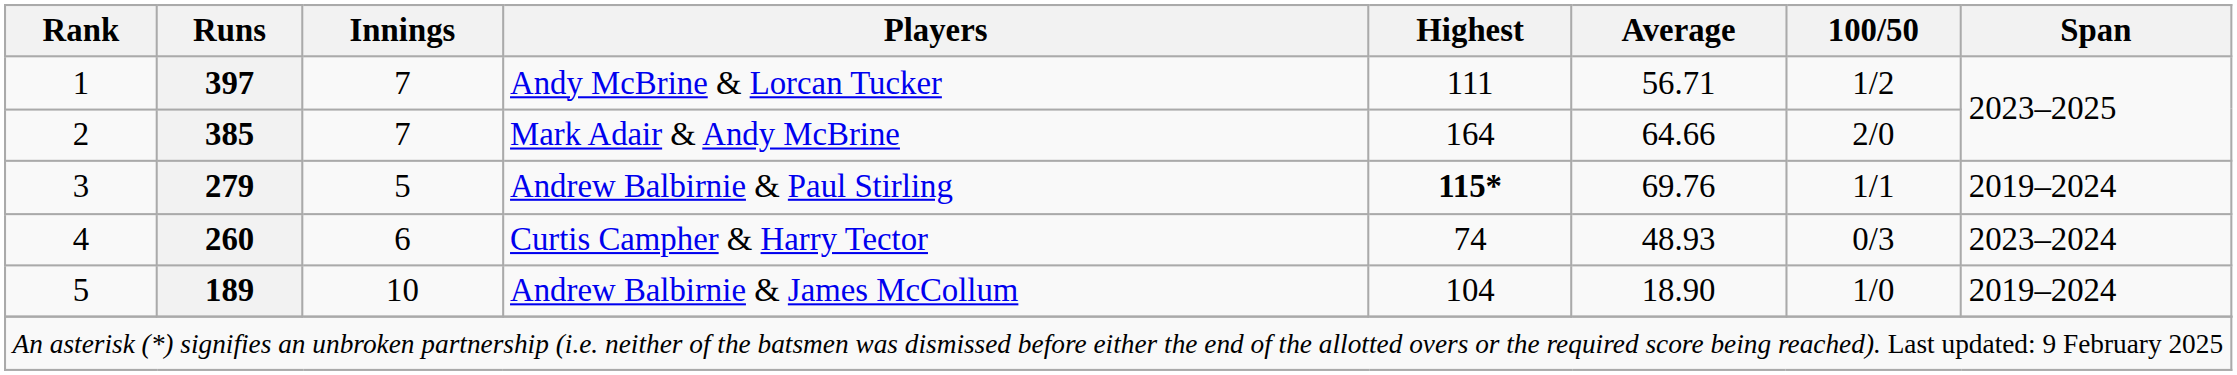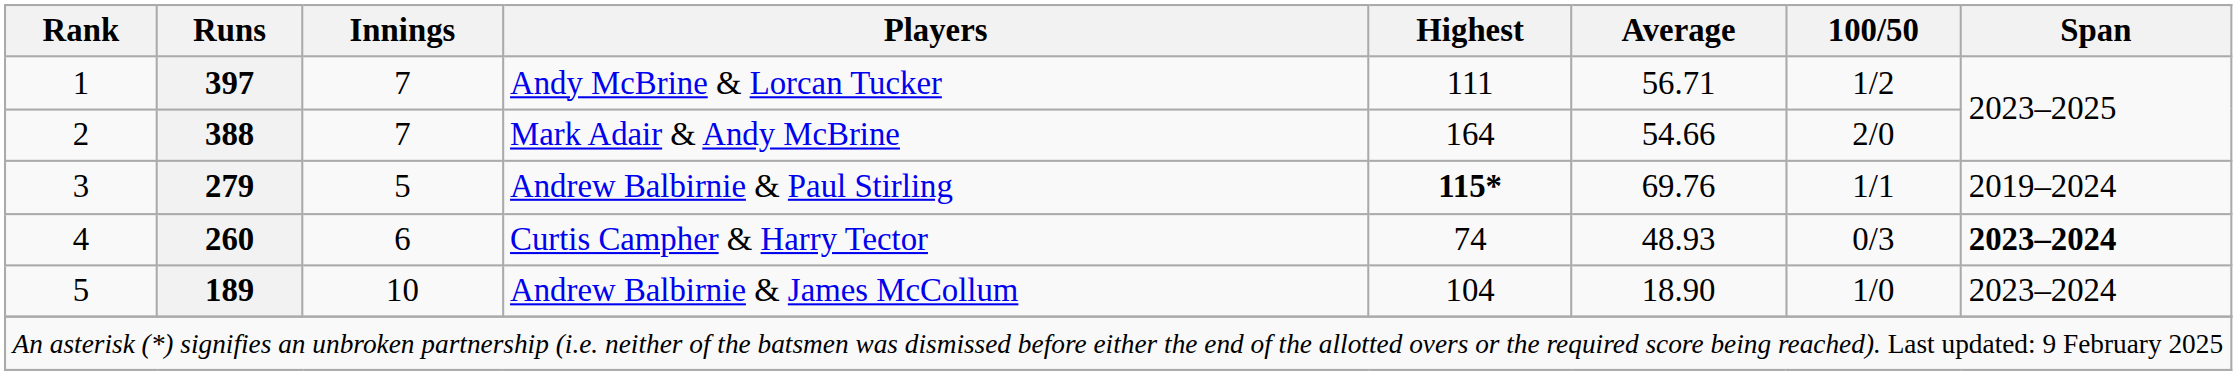Mark Adair & Andy McBrine | Runs: 385 -> 388
Mark Adair & Andy McBrine | Average: 64.66 -> 54.66
Curtis Campher & Harry Tector | Span: normal -> bold
Andrew Balbirnie & James McCollum | Span: 2019–2024 -> 2023–2024
